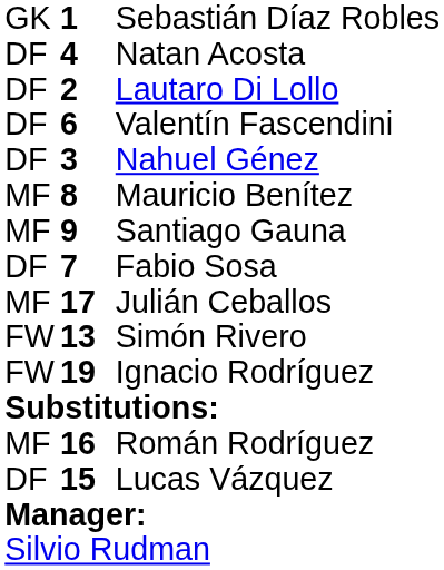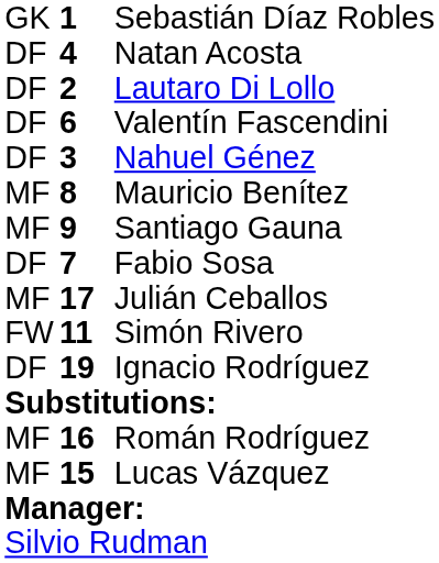Simón Rivero | column 2: 13 -> 11
Ignacio Rodríguez | column 1: FW -> DF
Lucas Vázquez | column 1: DF -> MF
